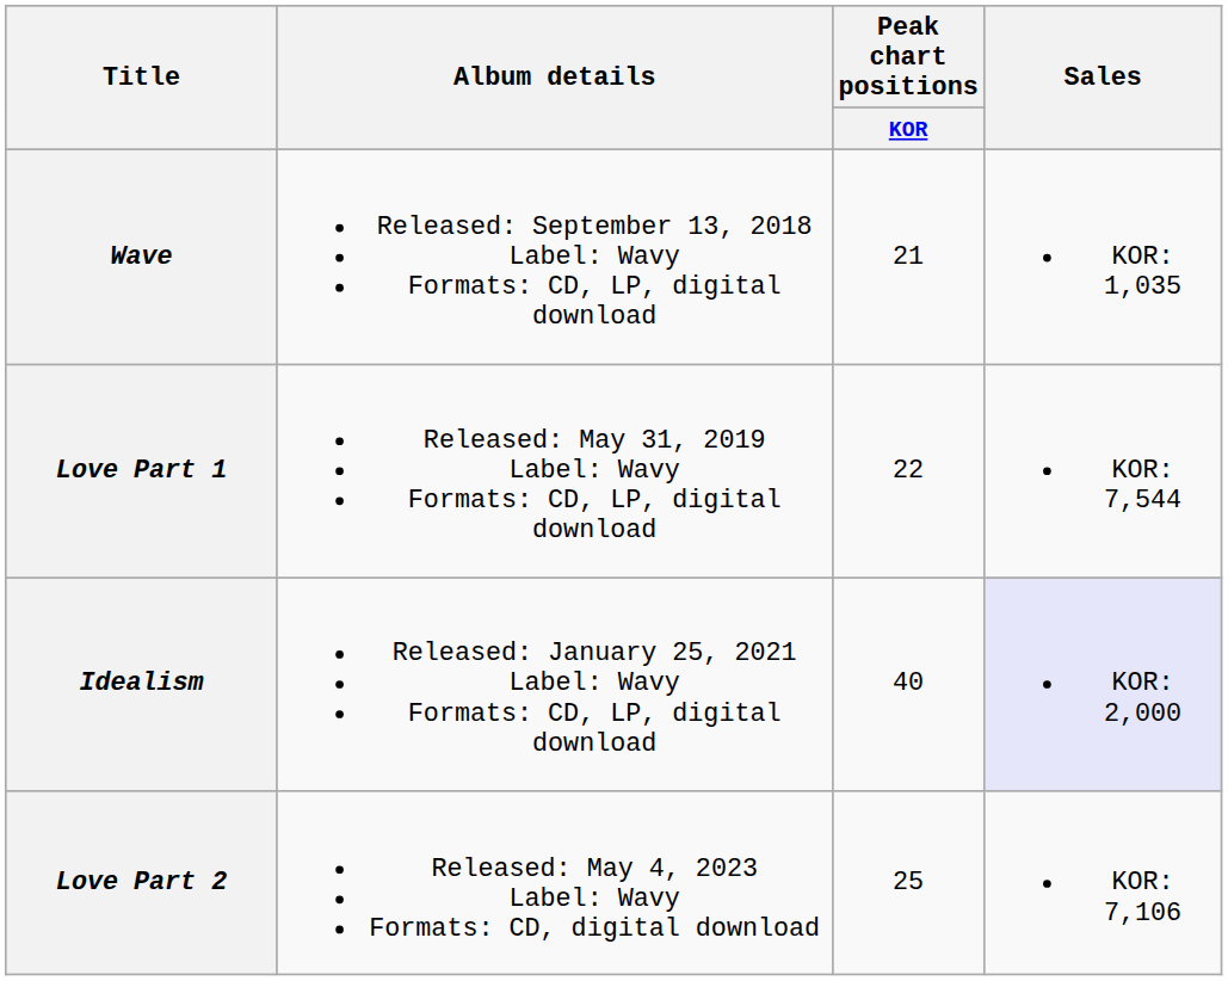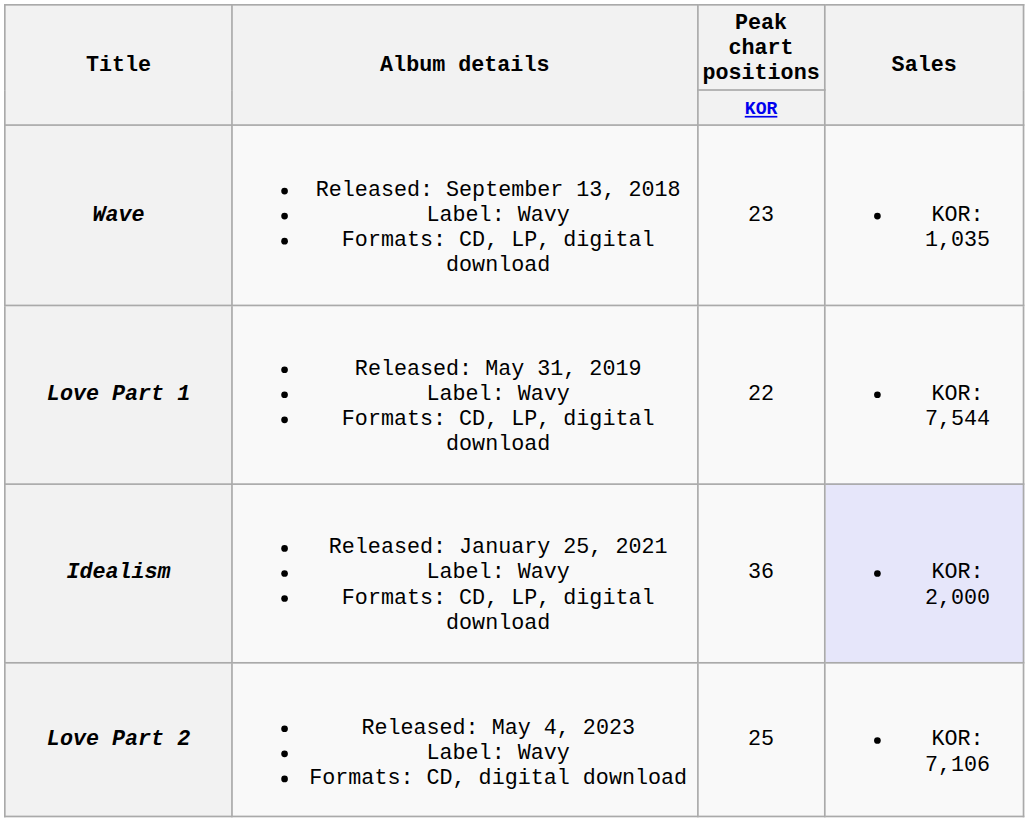Wave | Peak chart positions / KOR: 21 -> 23
Idealism | Peak chart positions / KOR: 40 -> 36
